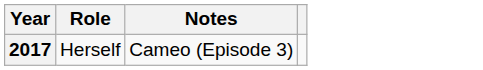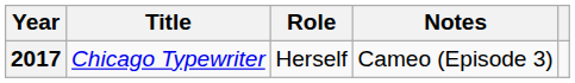+ column: Title | Chicago Typewriter
